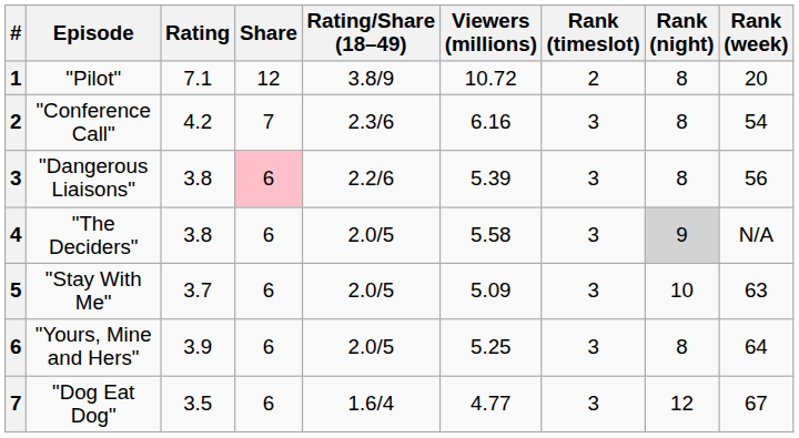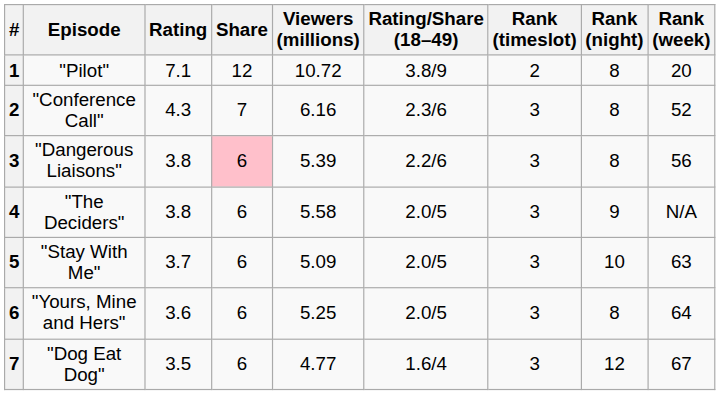columns swapped: Rating/Share (18–49) <-> Viewers (millions)
"Conference Call" | Rating: 4.2 -> 4.3
"Conference Call" | Rank (week): 54 -> 52
"The Deciders" | Rank (night): lightgrey background -> no background
"Yours, Mine and Hers" | Rating: 3.9 -> 3.6
